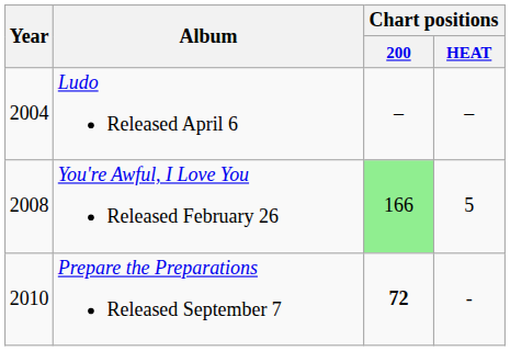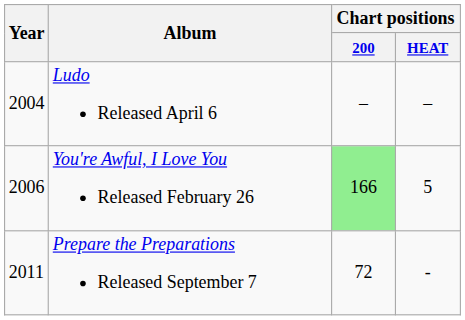You're Awful, I Love You Released February 26 | Year: 2008 -> 2006
Prepare the Preparations Released September 7 | Year: 2010 -> 2011
Prepare the Preparations Released September 7 | Chart positions / 200: bold -> normal
